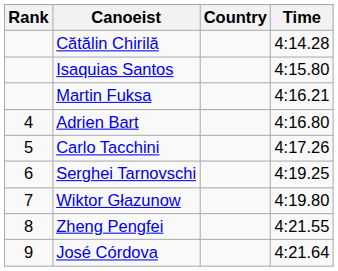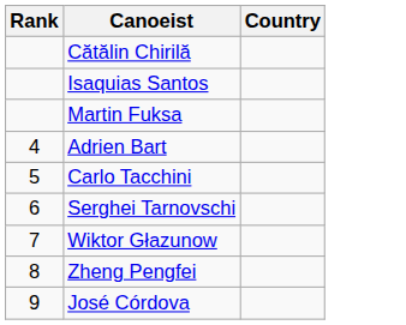- column: Time | 4:14.28 | 4:15.80 | 4:16.21 | 4:16.80 | 4:17.26 | 4:19.25 | 4:19.80 | 4:21.55 | 4:21.64
